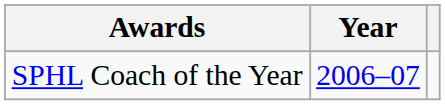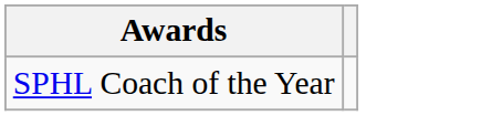- column: Year | 2006–07
